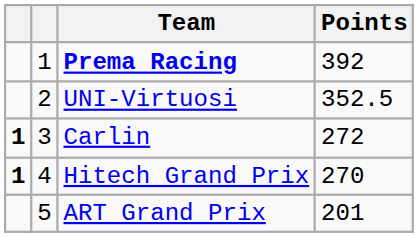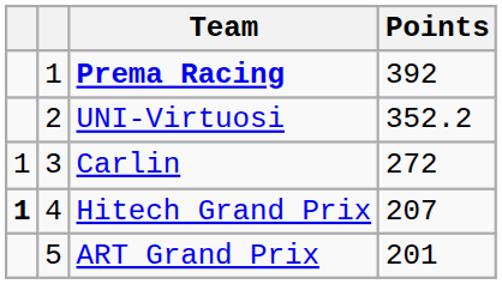UNI-Virtuosi | Points: 352.5 -> 352.2
Carlin | column 1: bold -> normal
Hitech Grand Prix | Points: 270 -> 207
